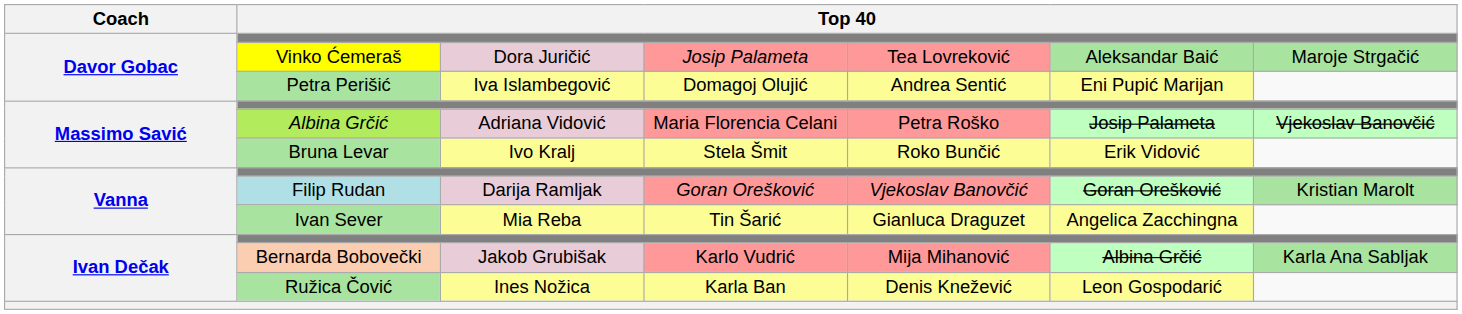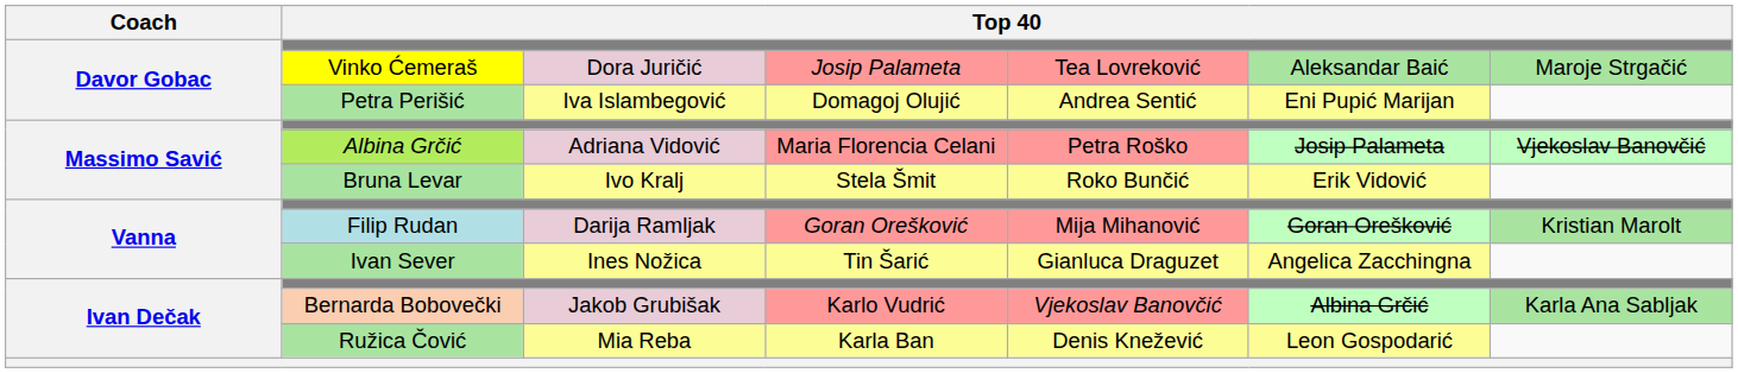Filip Rudan | column 5: Vjekoslav Banovčić -> Mija Mihanović
Ivan Sever | column 3: Mia Reba -> Ines Nožica
Bernarda Bobovečki | column 5: Mija Mihanović -> Vjekoslav Banovčić
Ružica Čović | column 3: Ines Nožica -> Mia Reba
